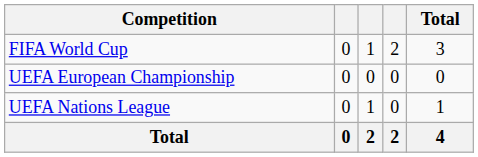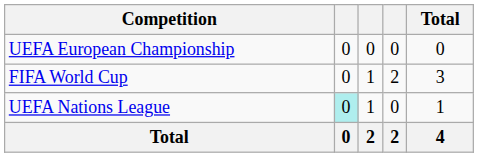rows swapped: FIFA World Cup <-> UEFA European Championship
UEFA Nations League | column 2: no background -> paleturquoise background
